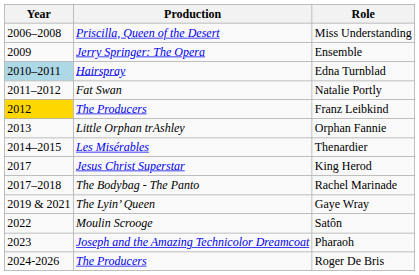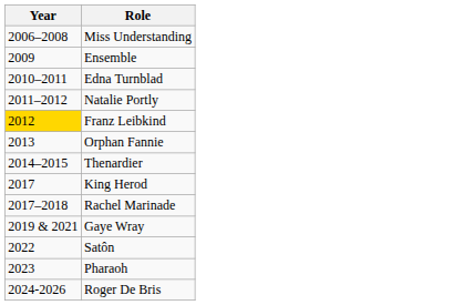- column: Production | Priscilla, Queen of the Desert | Jerry Springer: The Opera | Hairspray | Fat Swan | The Producers | Little Orphan trAshley | Les Misérables | Jesus Christ Superstar | The Bodybag - The Panto | The Lyin’ Queen | Moulin Scrooge | Joseph and the Amazing Technicolor Dreamcoat | The Producers
Edna Turnblad | Year: lightblue background -> no background
